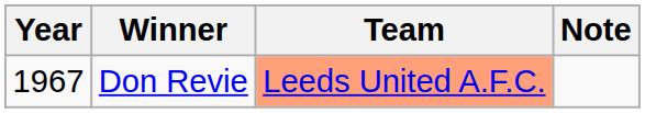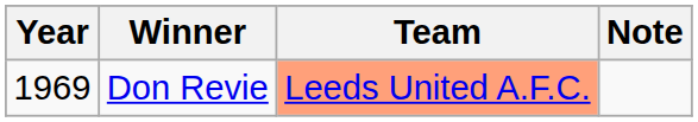Don Revie | Year: 1967 -> 1969
